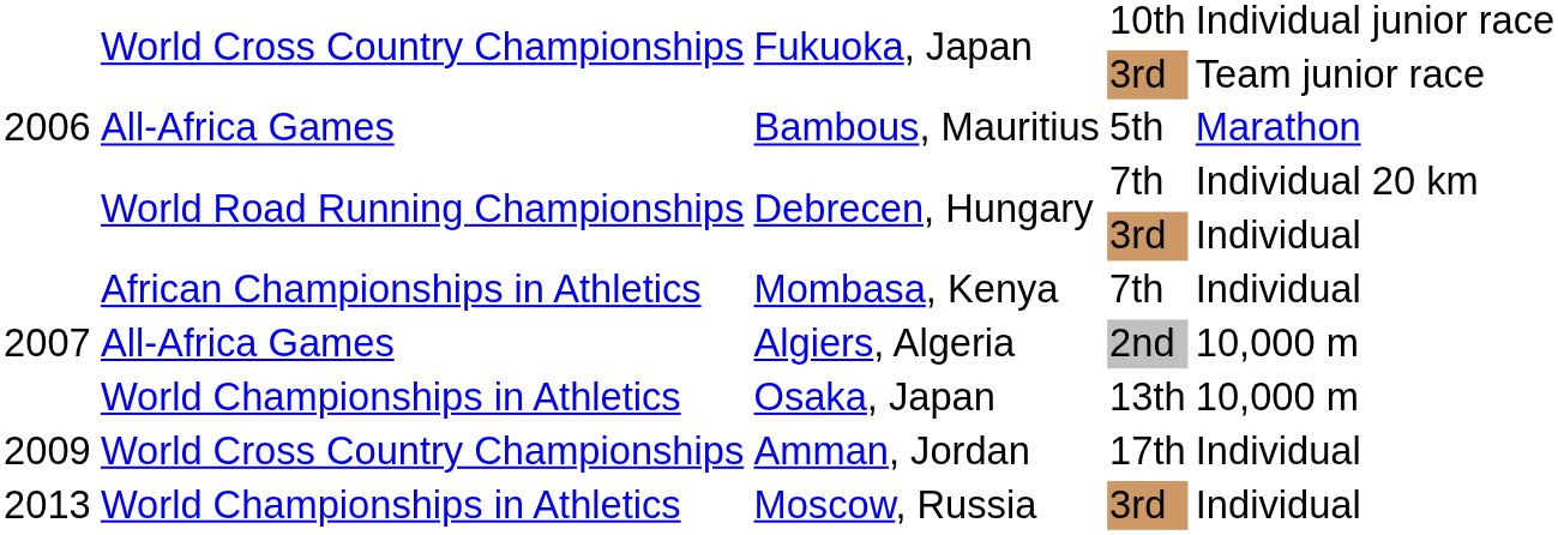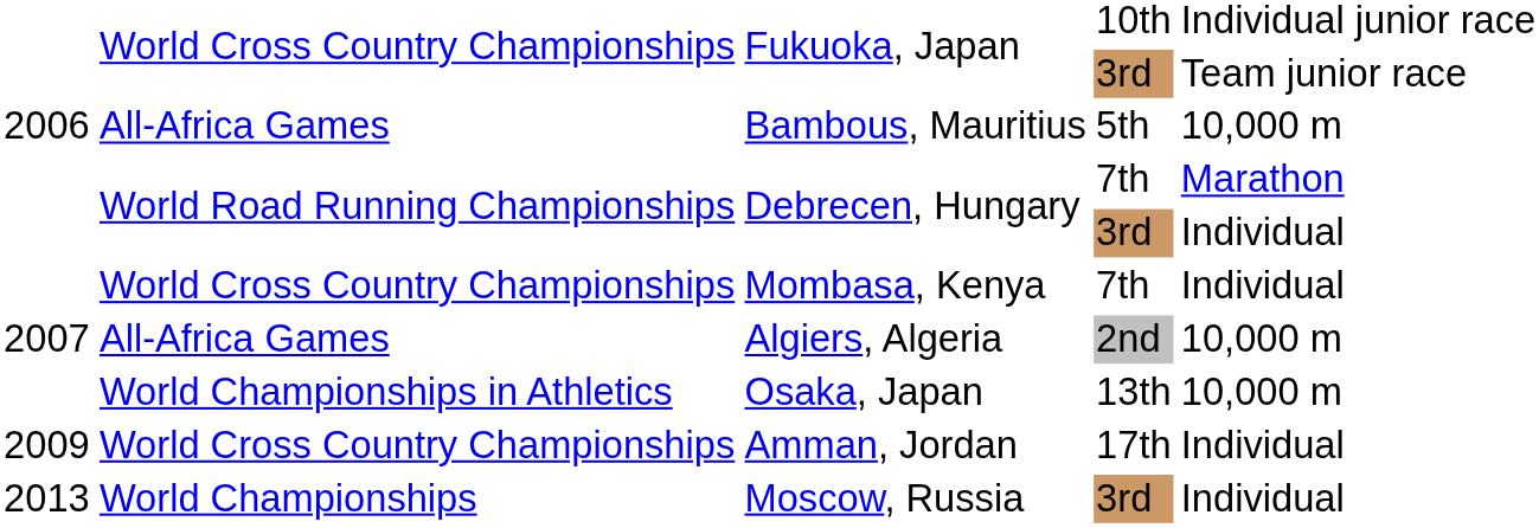Bambous, Mauritius | column 5: Marathon -> 10,000 m
Debrecen, Hungary / 7th | column 5: Individual 20 km -> Marathon
Mombasa, Kenya | column 2: African Championships in Athletics -> World Cross Country Championships
Moscow, Russia | column 2: World Championships in Athletics -> World Championships
